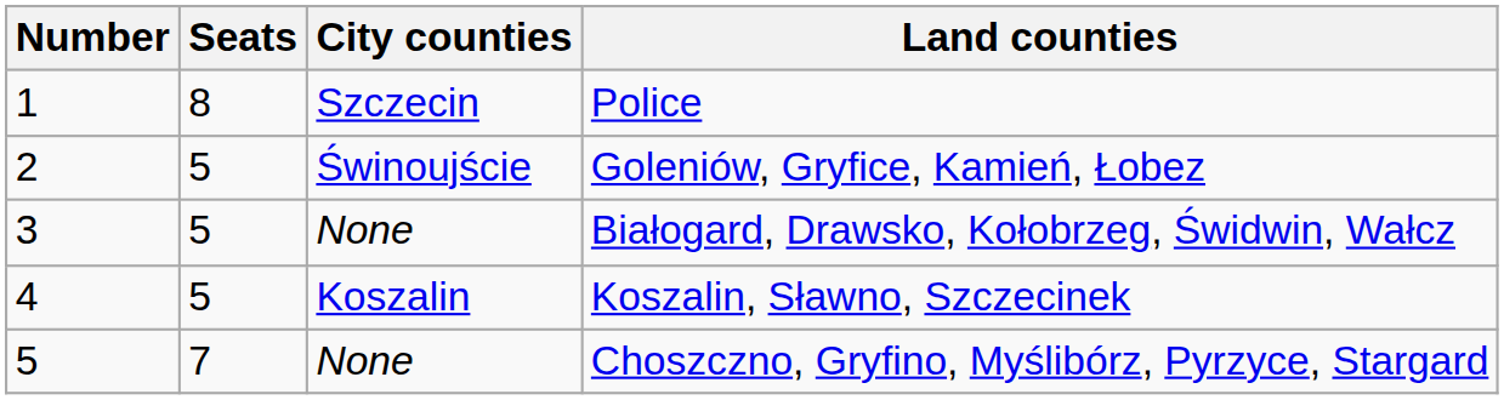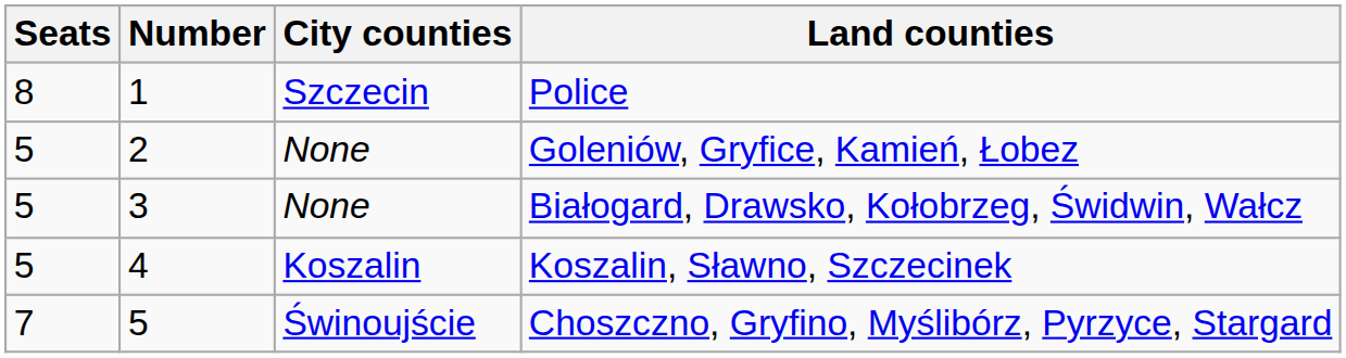columns swapped: Number <-> Seats
Goleniów, Gryfice, Kamień, Łobez | City counties: Świnoujście -> None
Choszczno, Gryfino, Myślibórz, Pyrzyce, Stargard | City counties: None -> Świnoujście
